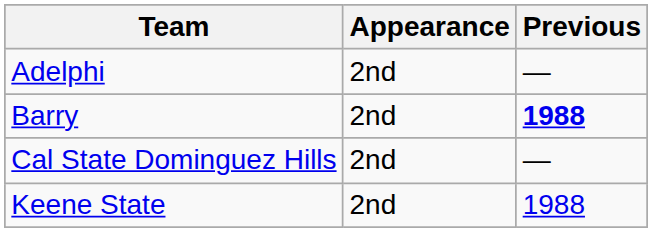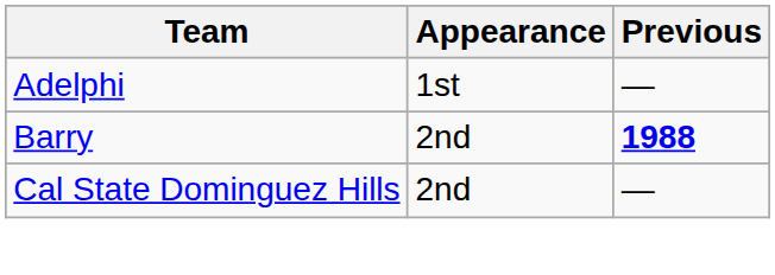Adelphi | Appearance: 2nd -> 1st
- row: Keene State | 2nd | 1988
